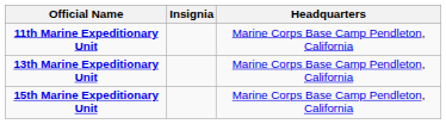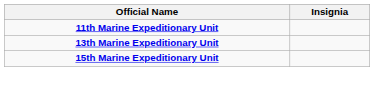- column: Headquarters | Marine Corps Base Camp Pendleton, California | Marine Corps Base Camp Pendleton, California | Marine Corps Base Camp Pendleton, California
